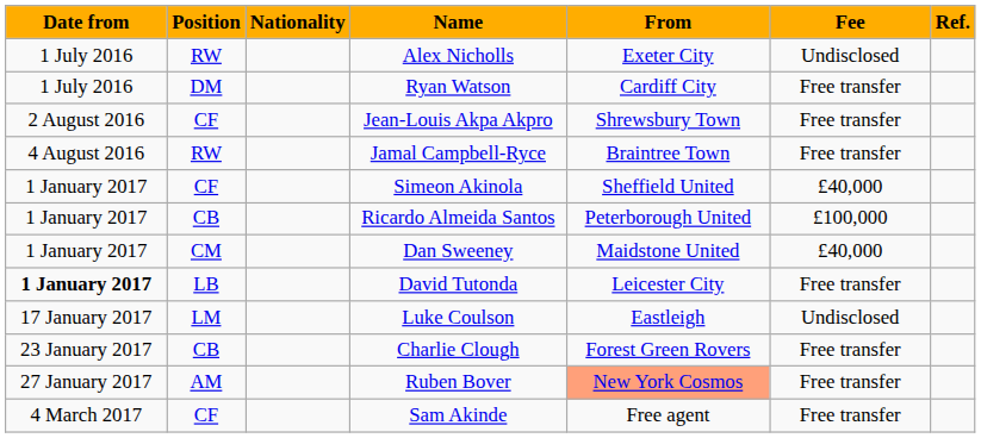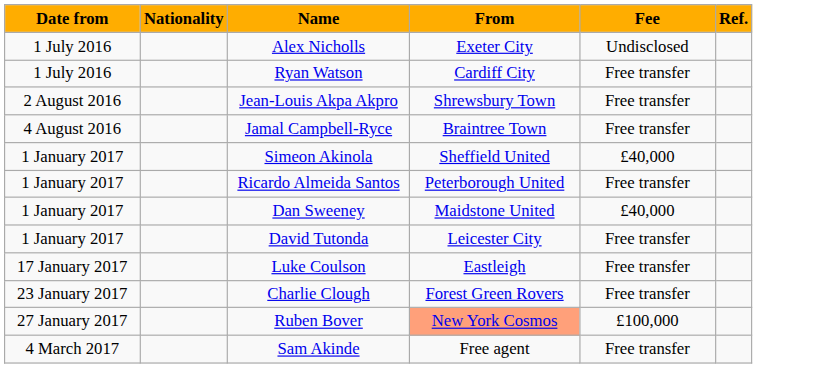- column: Position | RW | DM | CF | RW | CF | CB | CM | LB | LM | CB | AM | CF
Ricardo Almeida Santos | Fee: £100,000 -> Free transfer
David Tutonda | Date from: bold -> normal
Luke Coulson | Fee: Undisclosed -> Free transfer
Ruben Bover | Fee: Free transfer -> £100,000
